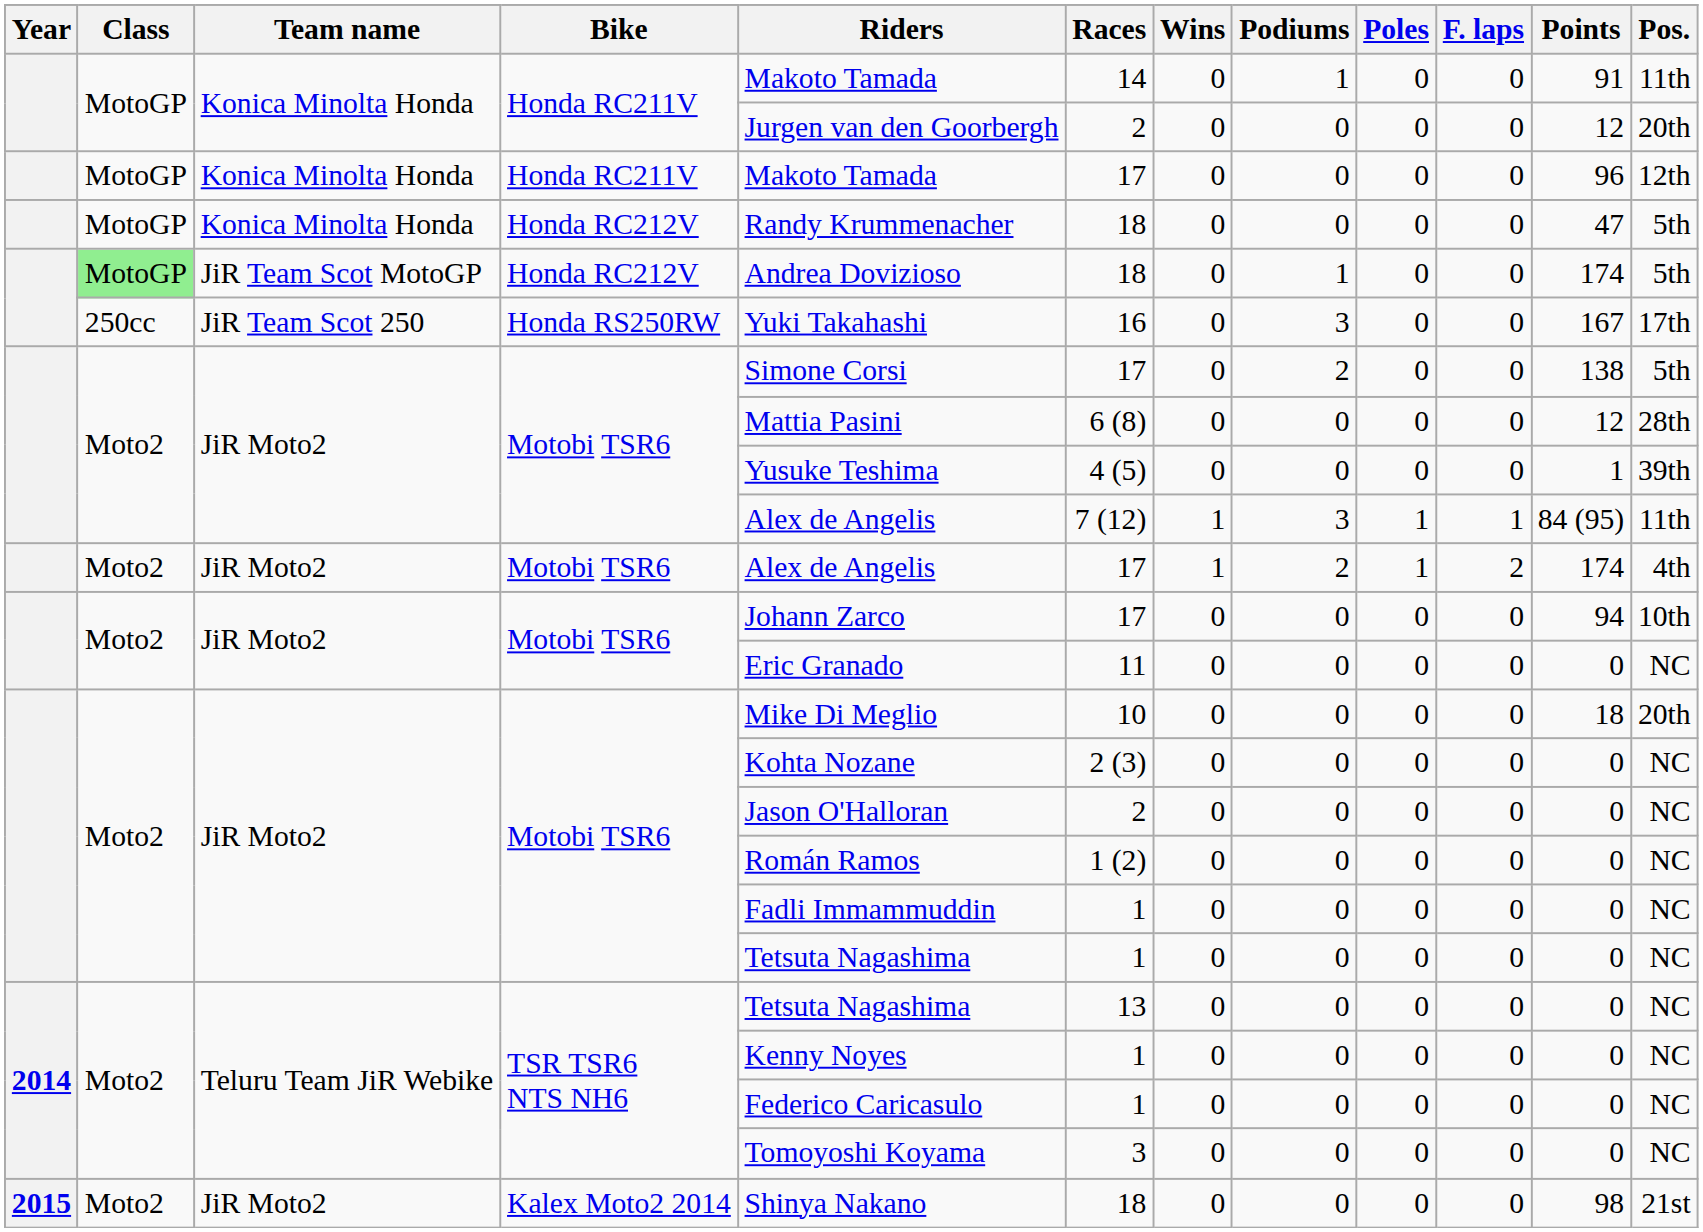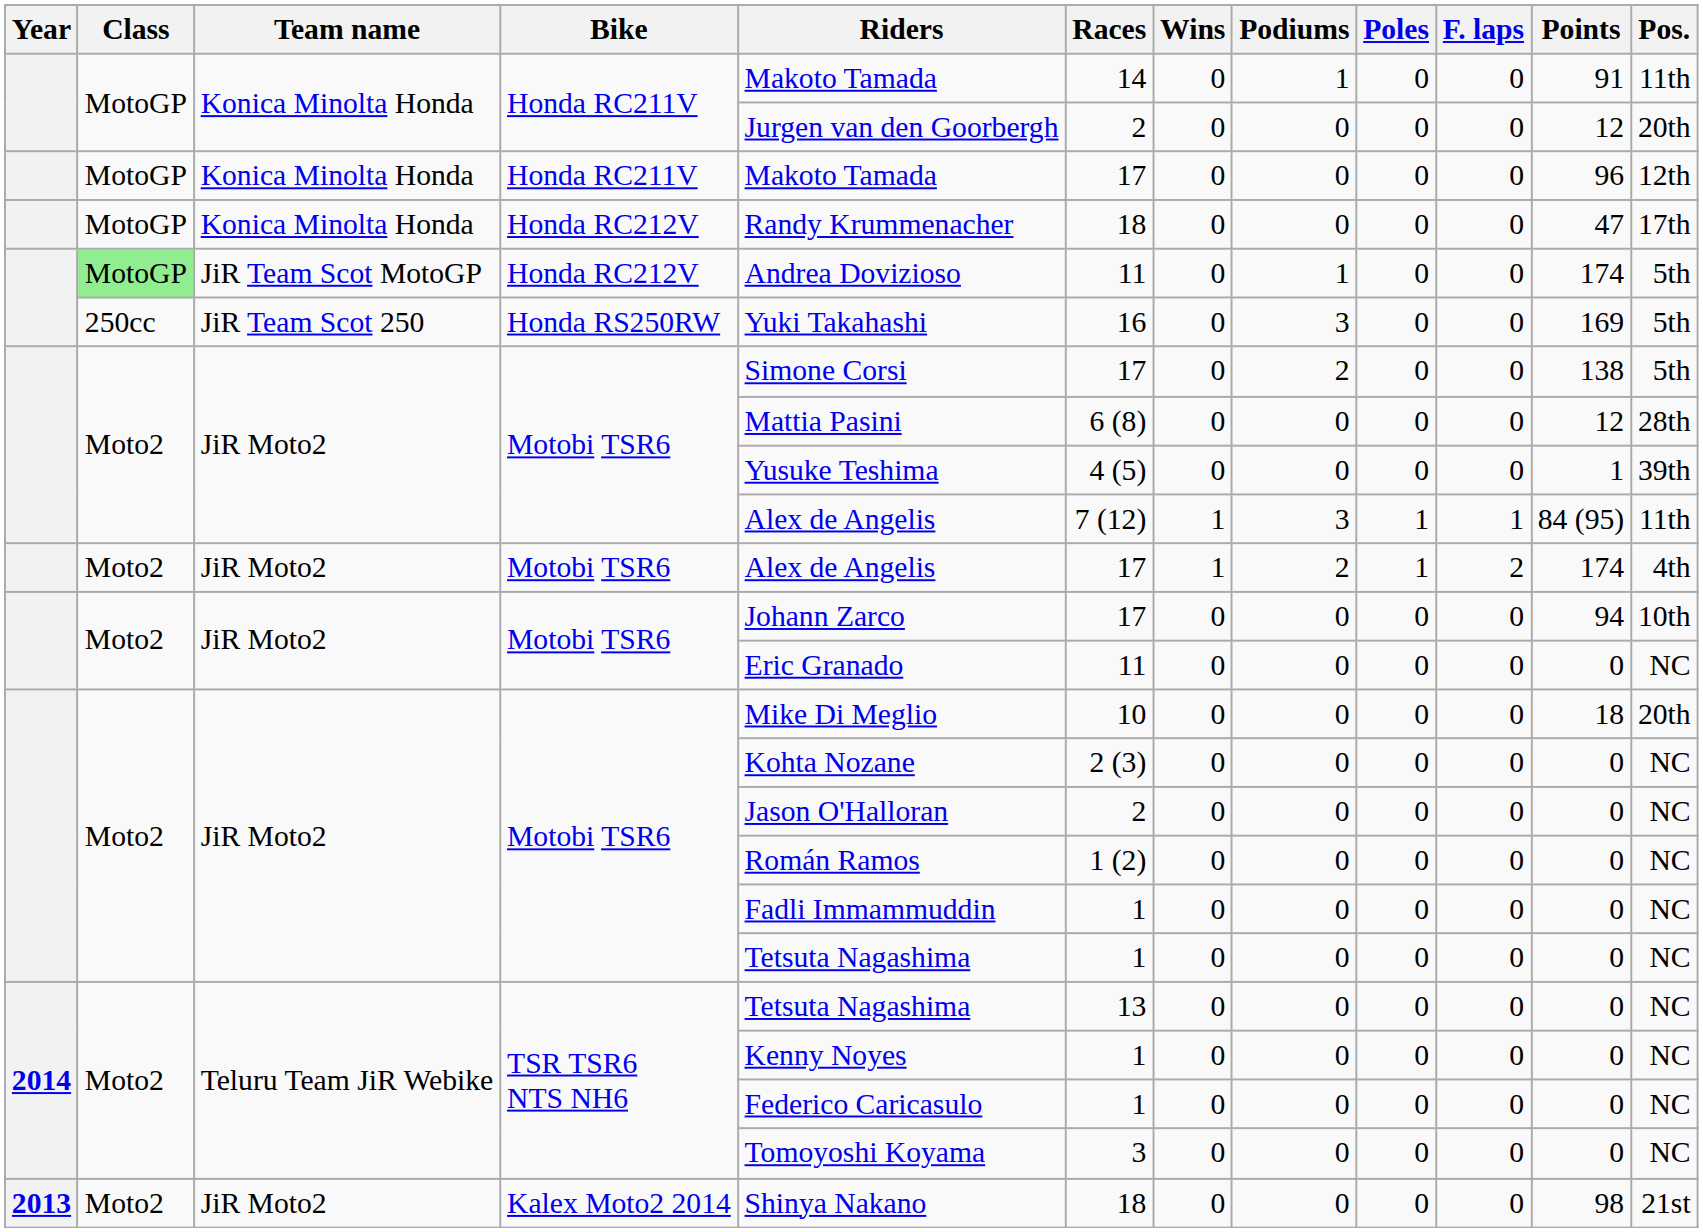Konica Minolta Honda / Honda RC212V | Pos.: 5th -> 17th
JiR Team Scot MotoGP / Honda RC212V | Races: 18 -> 11
Honda RS250RW | Points: 167 -> 169
Honda RS250RW | Pos.: 17th -> 5th
Kalex Moto2 2014 | Year: 2015 -> 2013
